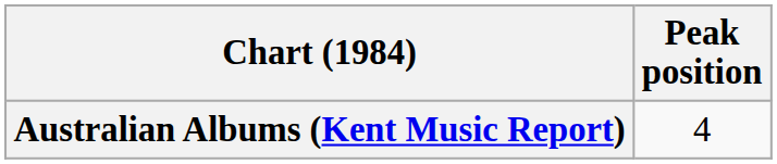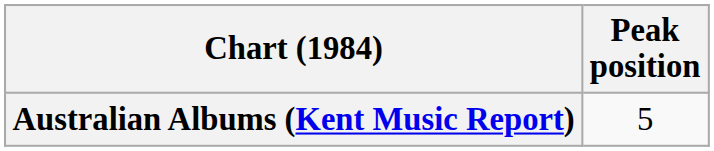Australian Albums (Kent Music Report) | Peak position: 4 -> 5
